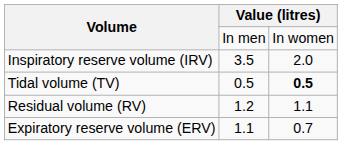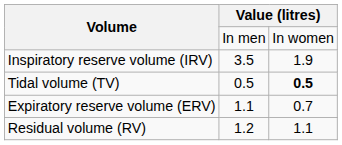Inspiratory reserve volume (IRV) | column 3: 2.0 -> 1.9
rows swapped: Expiratory reserve volume (ERV) <-> Residual volume (RV)
